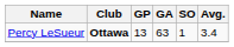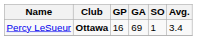Percy LeSueur | GP: 13 -> 16
Percy LeSueur | GA: 63 -> 69
